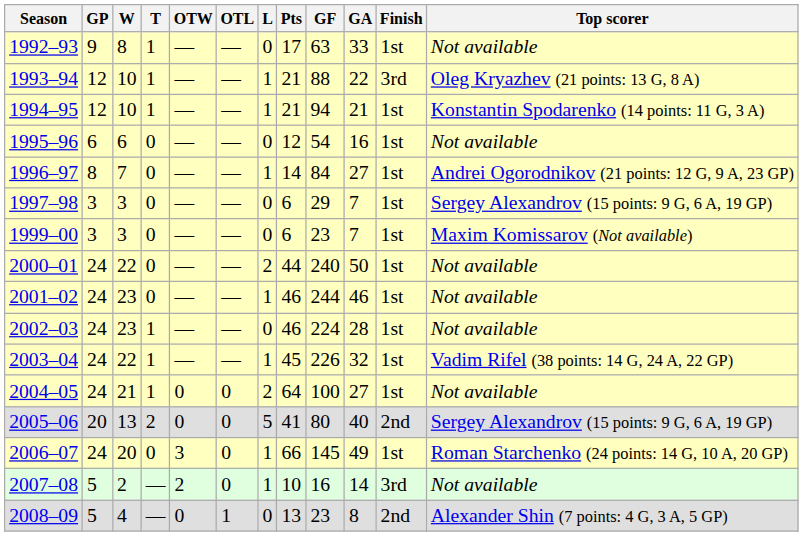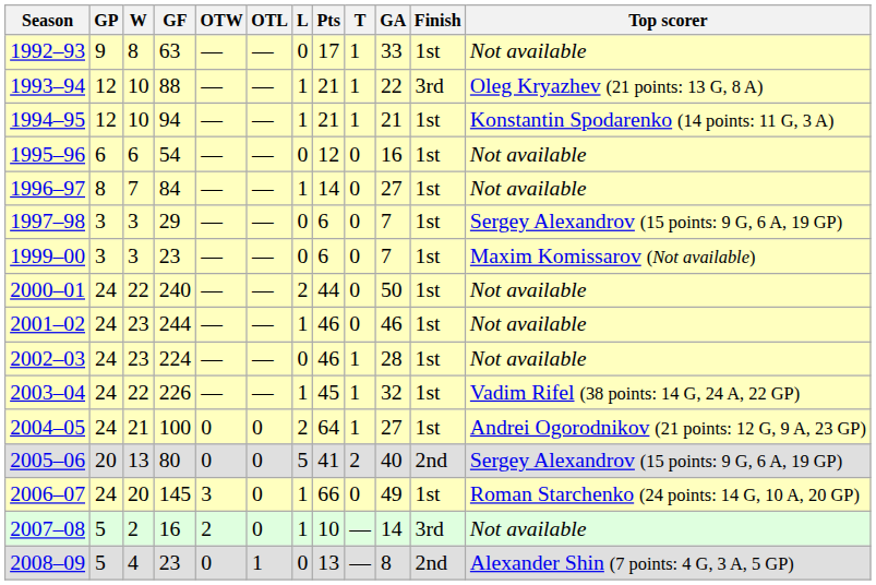columns swapped: T <-> GF
1996–97 | Top scorer: Andrei Ogorodnikov (21 points: 12 G, 9 A, 23 GP) -> Not available
2004–05 | Top scorer: Not available -> Andrei Ogorodnikov (21 points: 12 G, 9 A, 23 GP)
